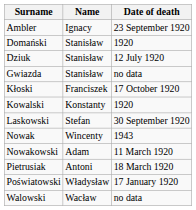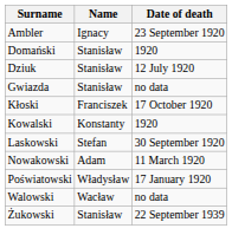- row: Nowak | Wincenty | 1943
- row: Pietrusiak | Antoni | 18 March 1920
+ row: Żukowski | Stanisław | 22 September 1939
